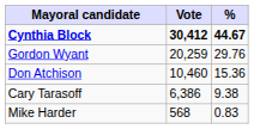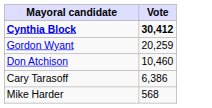- column: % | 44.67 | 29.76 | 15.36 | 9.38 | 0.83
